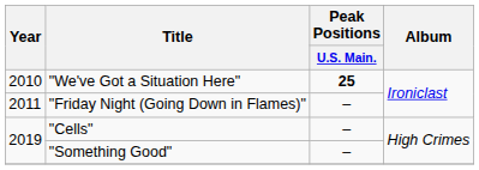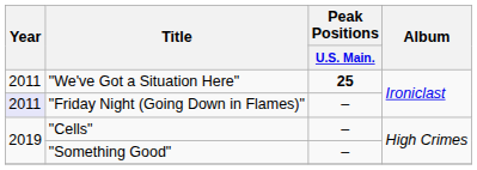"We've Got a Situation Here" | Year: 2010 -> 2011
"Friday Night (Going Down in Flames)" | Year: no background -> lavender background
